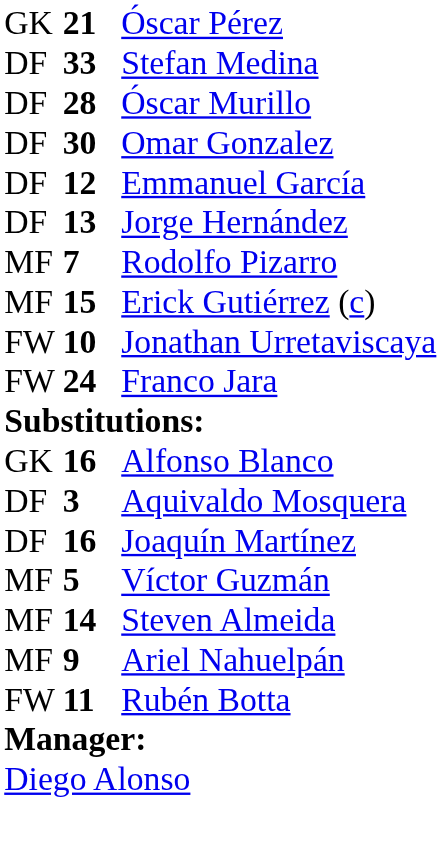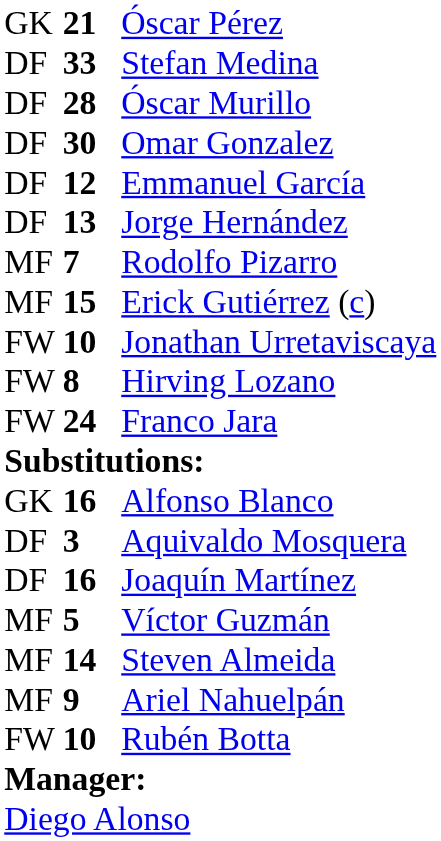+ row: FW | 8 | Hirving Lozano
Rubén Botta | column 2: 11 -> 10
